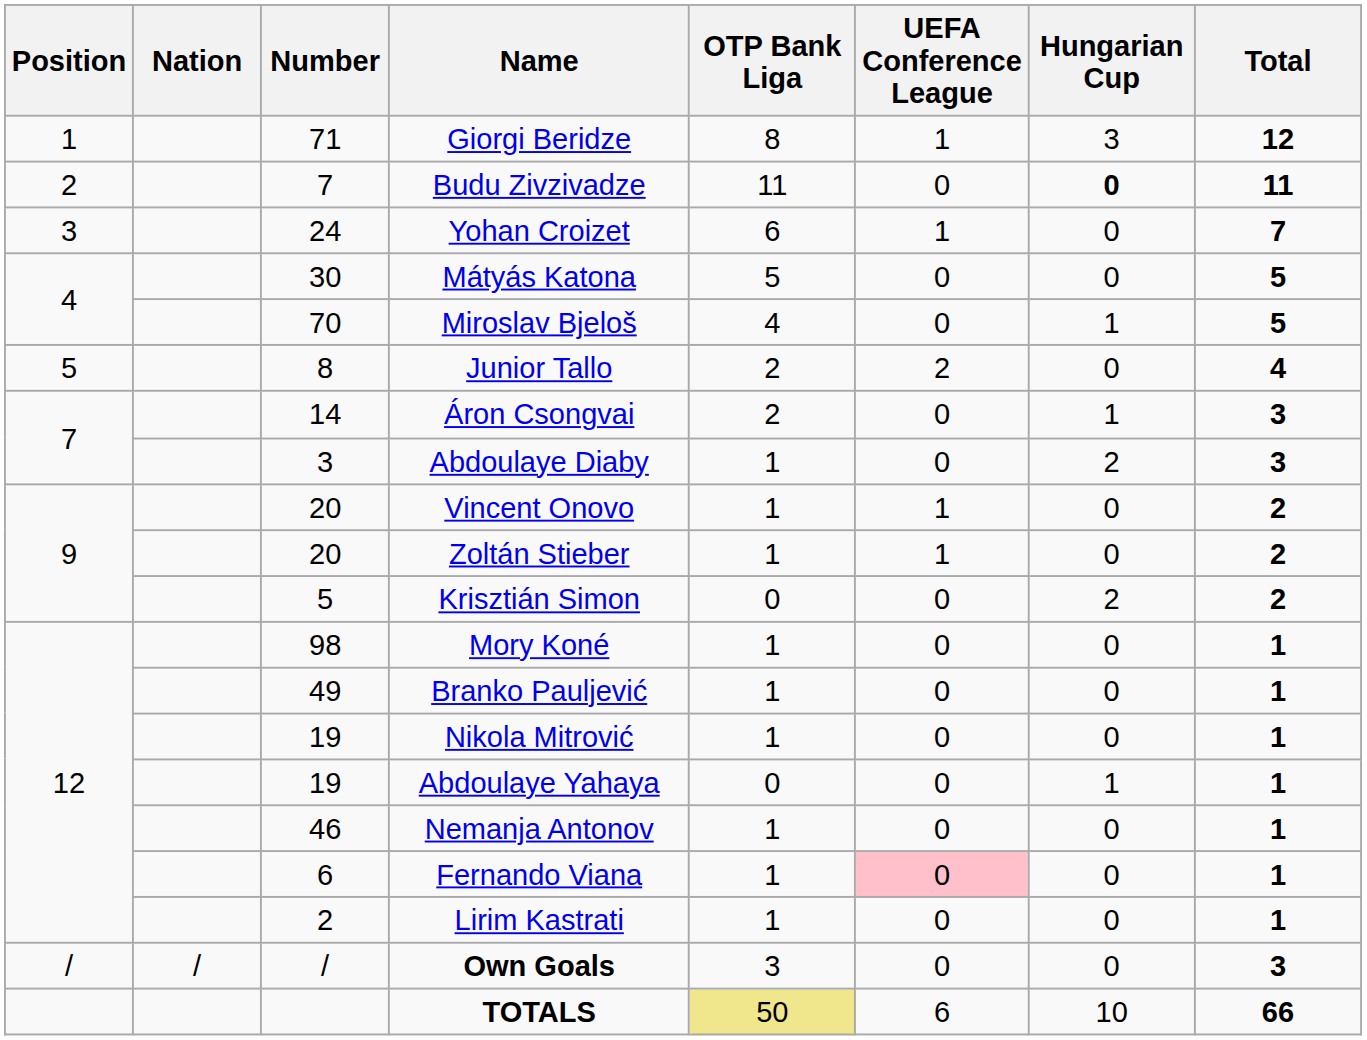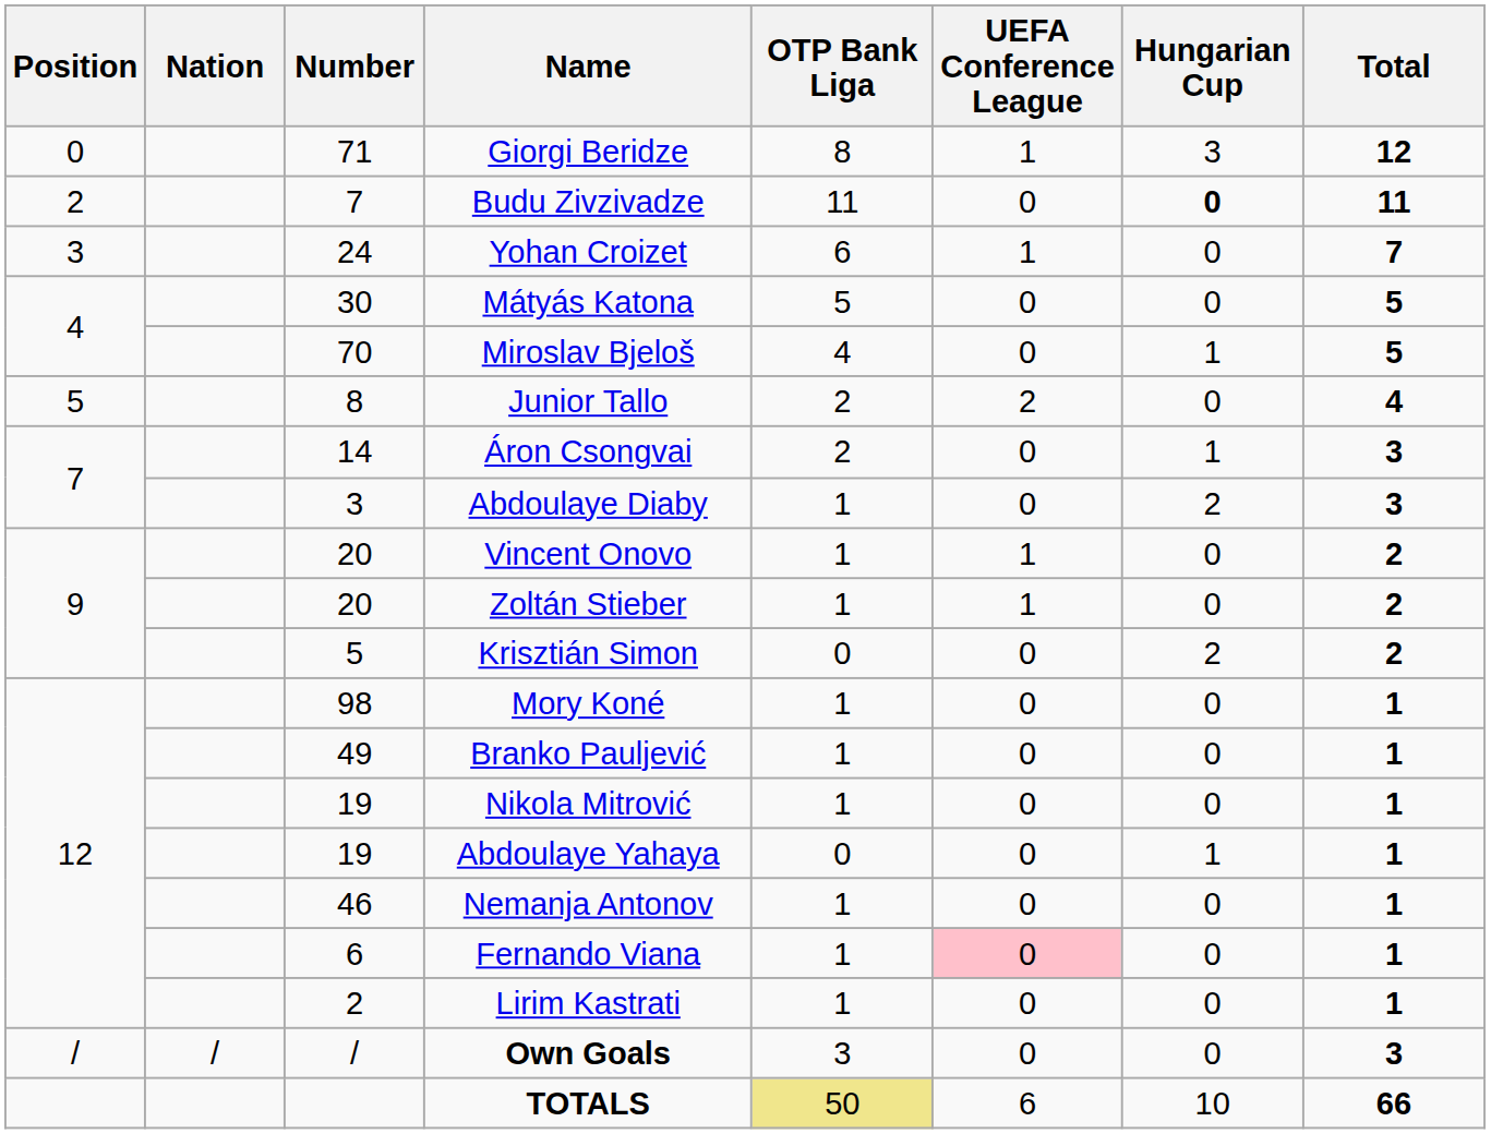Giorgi Beridze | Position: 1 -> 0
